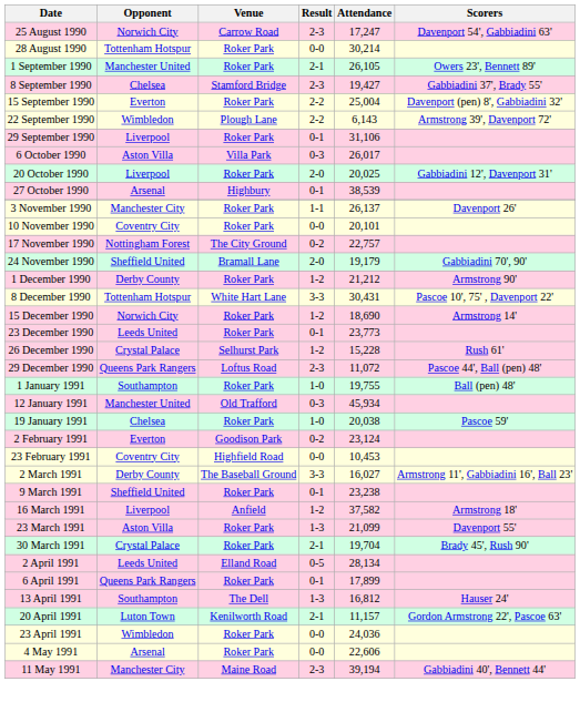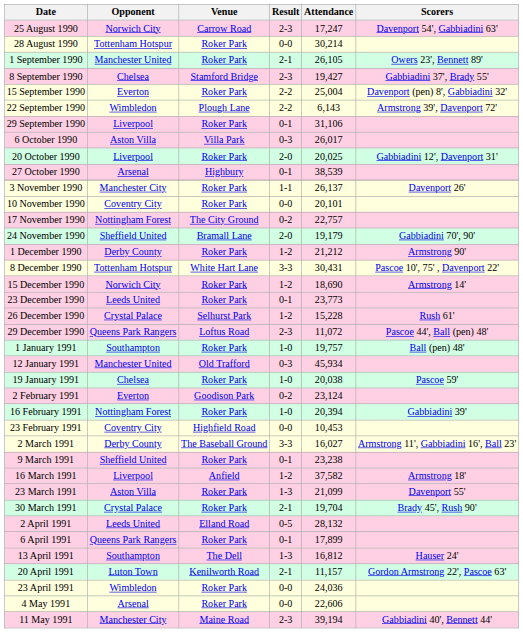1 January 1991 | Attendance: 19,755 -> 19,757
+ row: 16 February 1991 | Nottingham Forest | Roker Park | 1-0 | 20,394 | Gabbiadini 39'
2 April 1991 | Attendance: 28,134 -> 28,132
